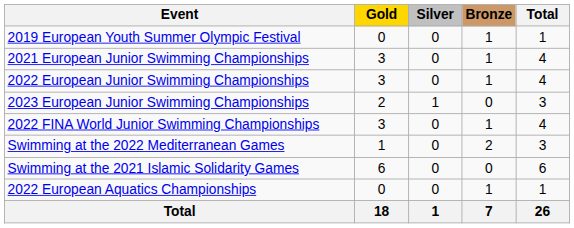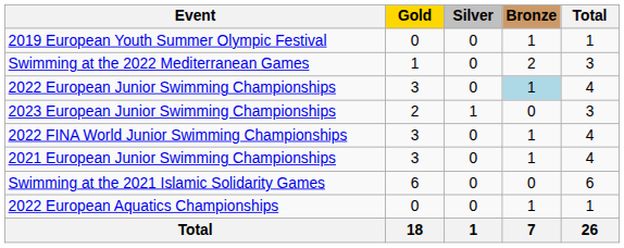rows swapped: 2021 European Junior Swimming Championships <-> Swimming at the 2022 Mediterranean Games
2022 European Junior Swimming Championships | Bronze: no background -> lightblue background
